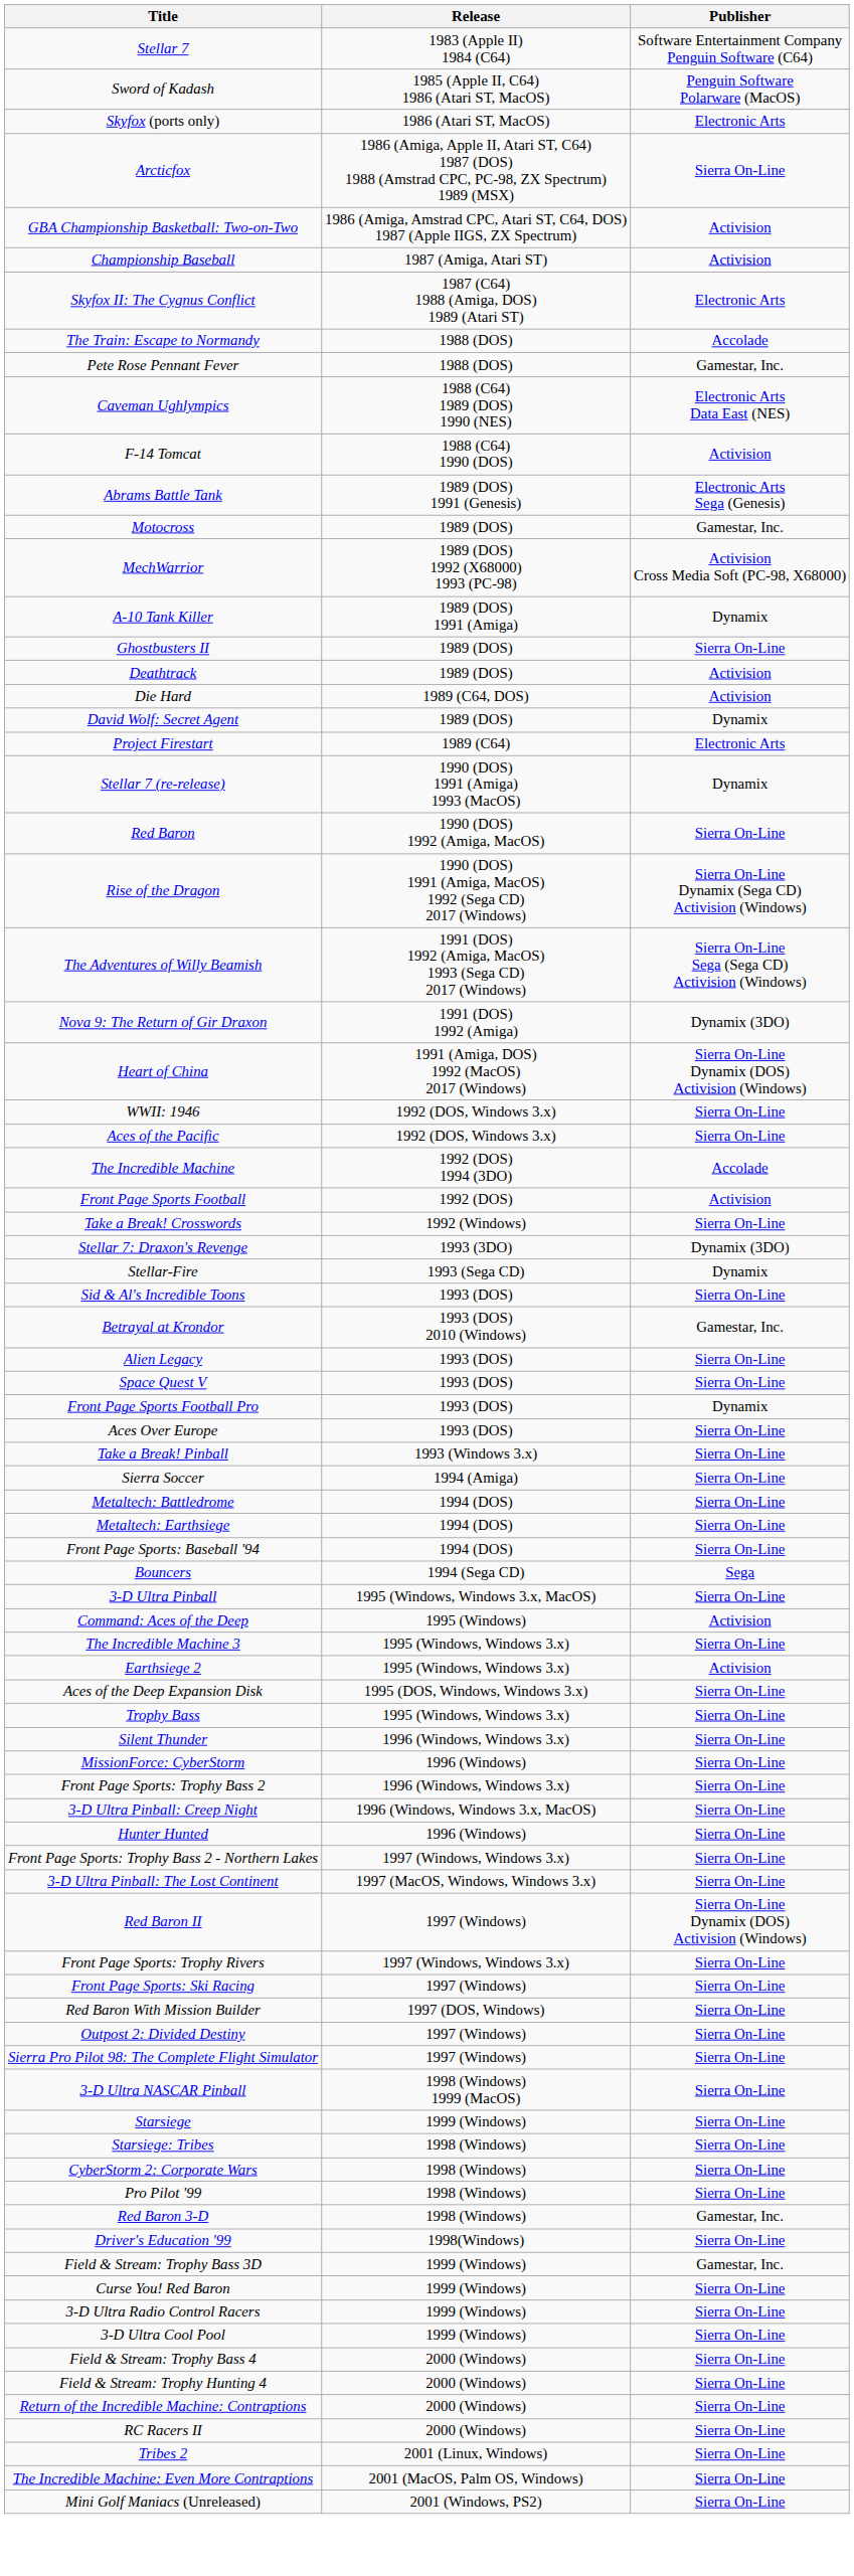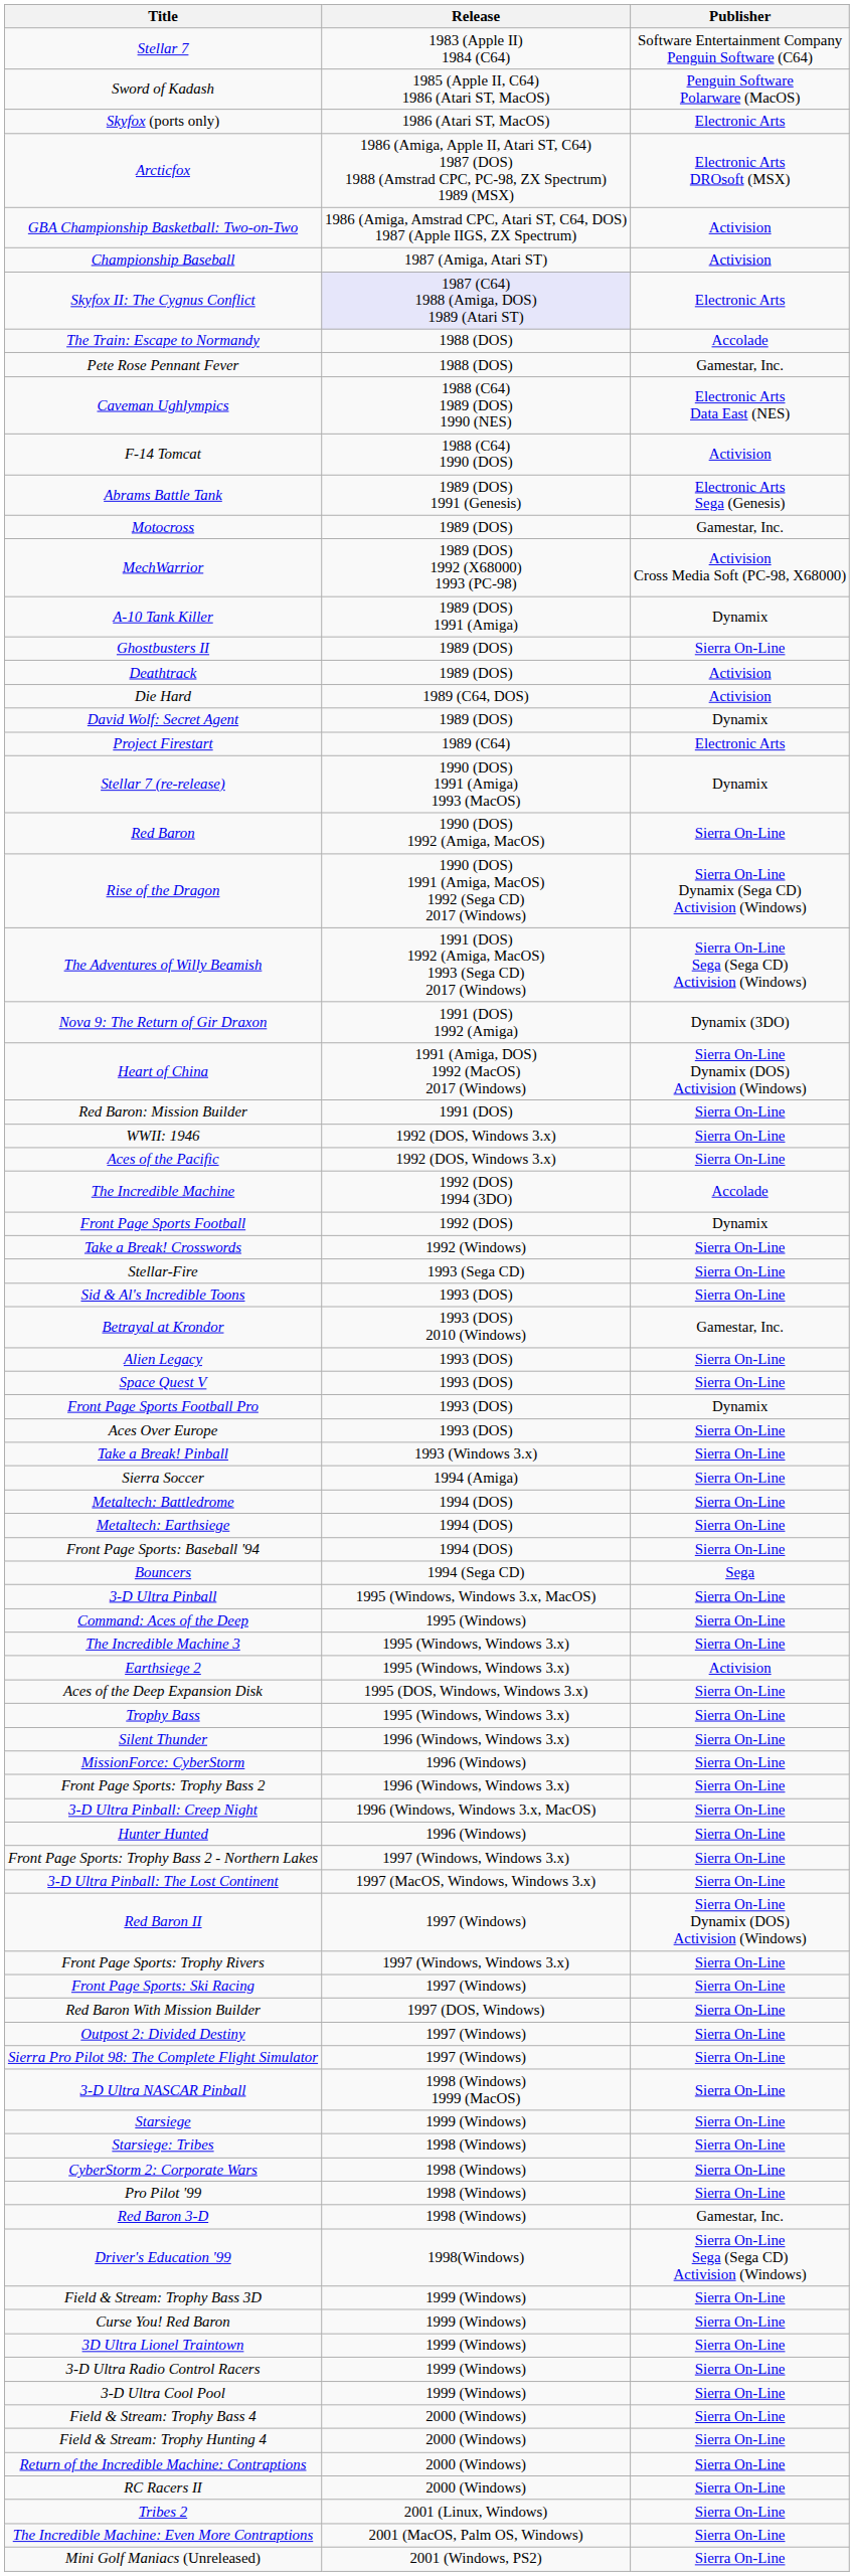Arcticfox | Publisher: Sierra On-Line -> Electronic Arts DROsoft (MSX)
Skyfox II: The Cygnus Conflict | Release: no background -> lavender background
+ row: Red Baron: Mission Builder | 1991 (DOS) | Sierra On-Line
Front Page Sports Football | Publisher: Activision -> Dynamix
- row: Stellar 7: Draxon's Revenge | 1993 (3DO) | Dynamix (3DO)
Stellar-Fire | Publisher: Dynamix -> Sierra On-Line
Command: Aces of the Deep | Publisher: Activision -> Sierra On-Line
Driver's Education '99 | Publisher: Sierra On-Line -> Sierra On-Line Sega (Sega CD) Activision (Windows)
Field & Stream: Trophy Bass 3D | Publisher: Gamestar, Inc. -> Sierra On-Line
+ row: 3D Ultra Lionel Traintown | 1999 (Windows) | Sierra On-Line
